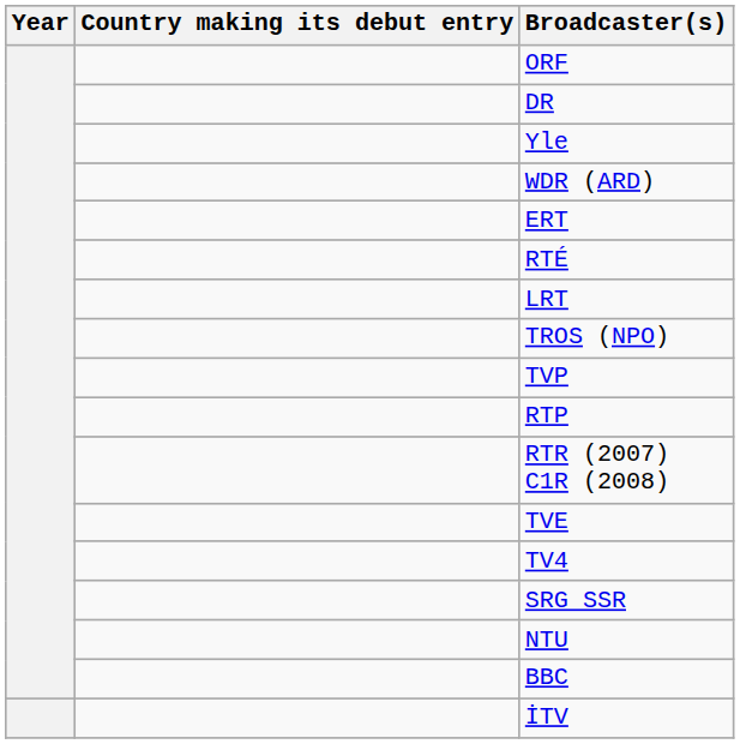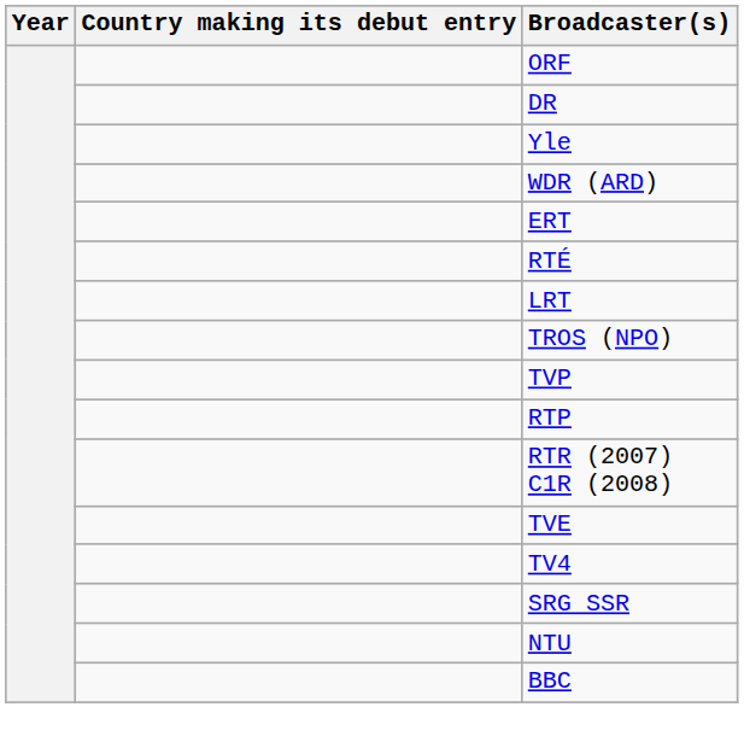- row: İTV
